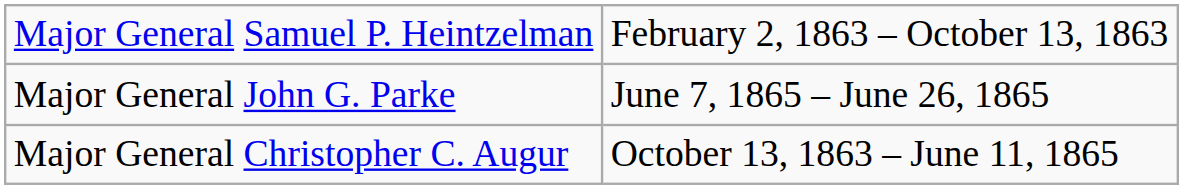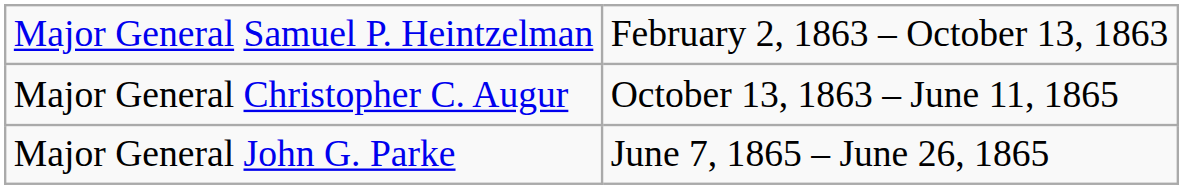rows swapped: Major General Christopher C. Augur <-> Major General John G. Parke
